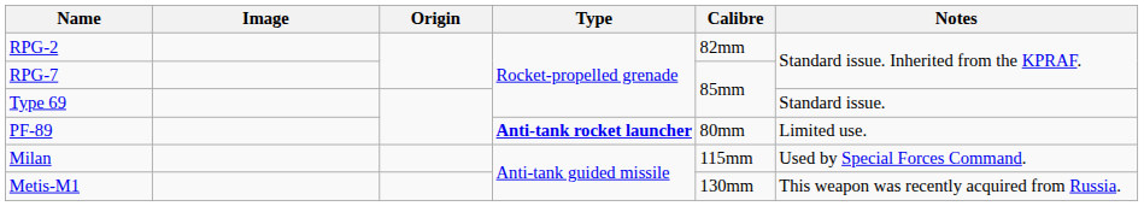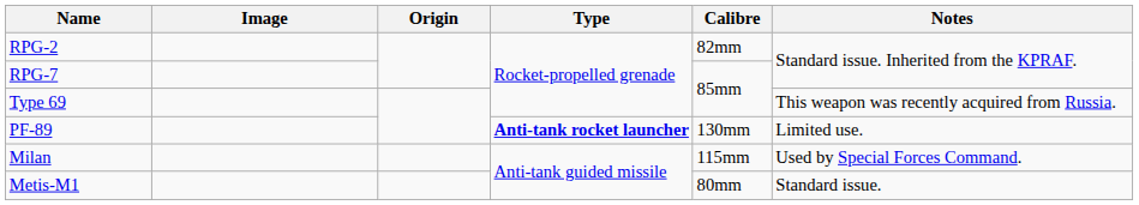Type 69 | Notes: Standard issue. -> This weapon was recently acquired from Russia.
PF-89 | Calibre: 80mm -> 130mm
Metis-M1 | Calibre: 130mm -> 80mm
Metis-M1 | Notes: This weapon was recently acquired from Russia. -> Standard issue.
